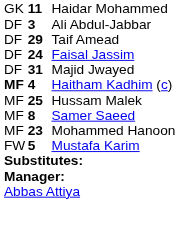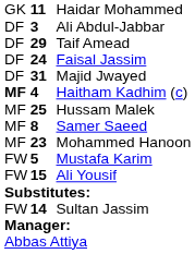+ row: FW | 15 | Ali Yousif
+ row: FW | 14 | Sultan Jassim
